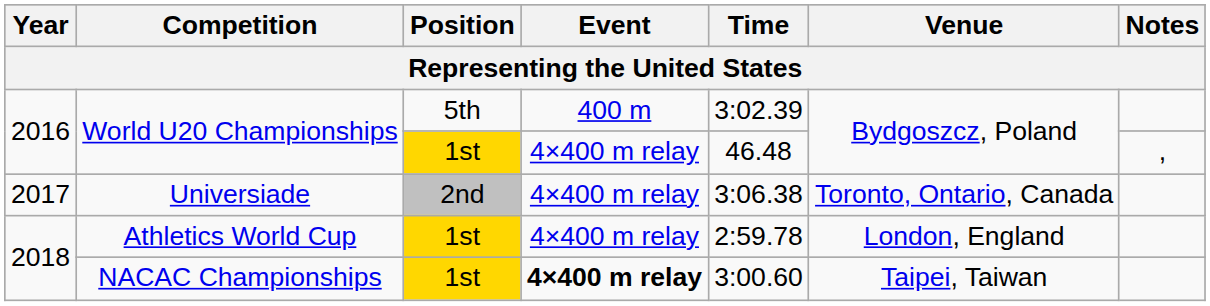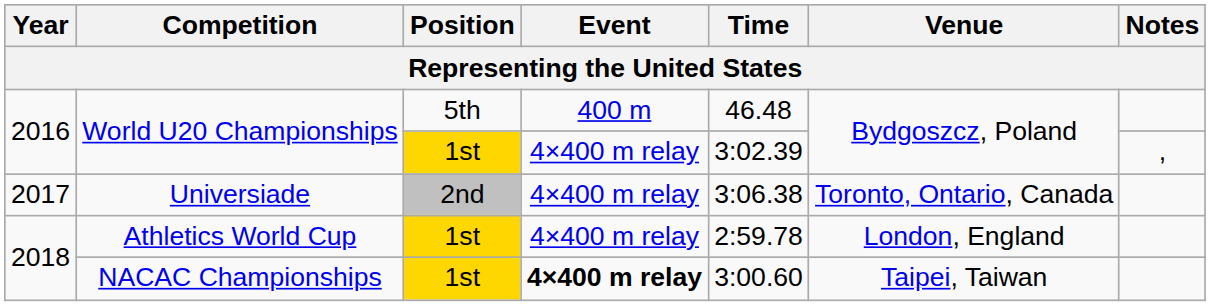World U20 Championships / 5th | Time: 3:02.39 -> 46.48
World U20 Championships / 1st | Time: 46.48 -> 3:02.39
